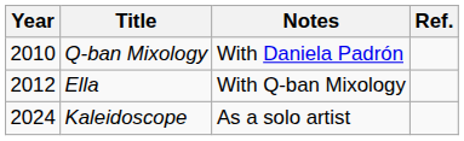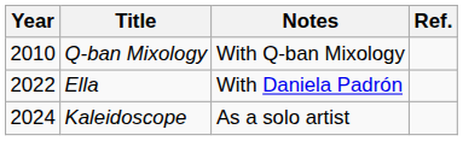Q-ban Mixology | Notes: With Daniela Padrón -> With Q-ban Mixology
Ella | Year: 2012 -> 2022
Ella | Notes: With Q-ban Mixology -> With Daniela Padrón
